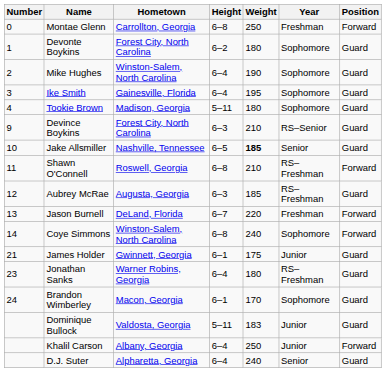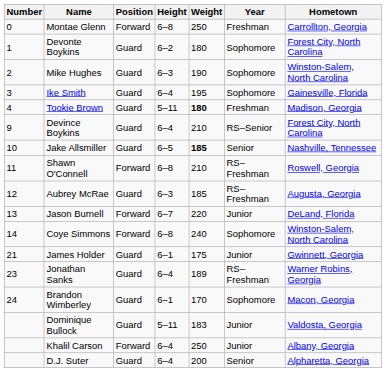columns swapped: Position <-> Hometown
Mike Hughes | Height: 6–4 -> 6–3
Tookie Brown | Weight: normal -> bold
Tookie Brown | Year: Sophomore -> Freshman
Devince Boykins | Height: 6–3 -> 6–4
Jason Burnell | Year: Freshman -> Junior
Jonathan Sanks | Weight: 180 -> 189
D.J. Suter | Weight: 240 -> 200
